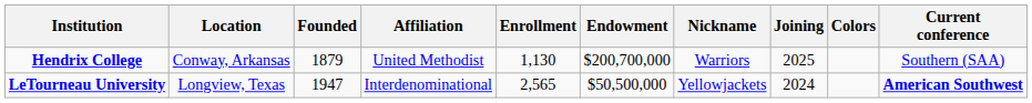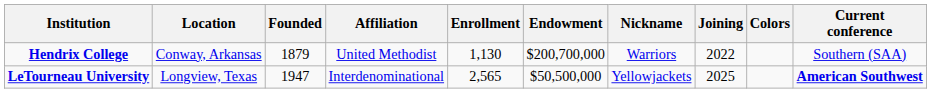Hendrix College | Joining: 2025 -> 2022
LeTourneau University | Joining: 2024 -> 2025
